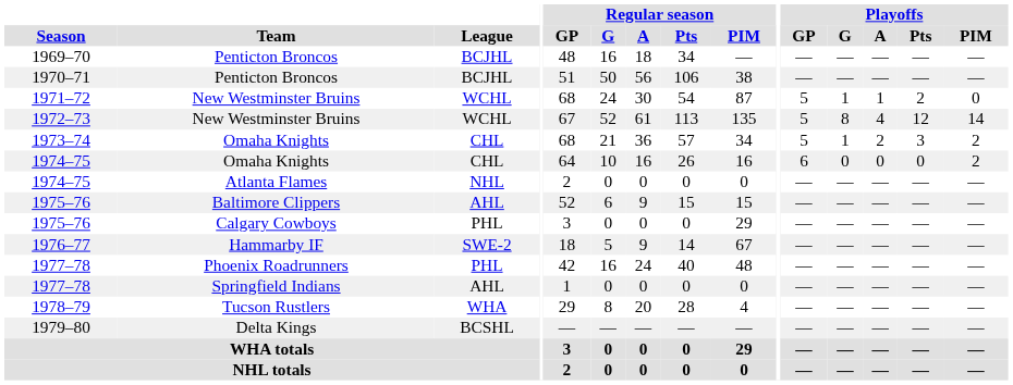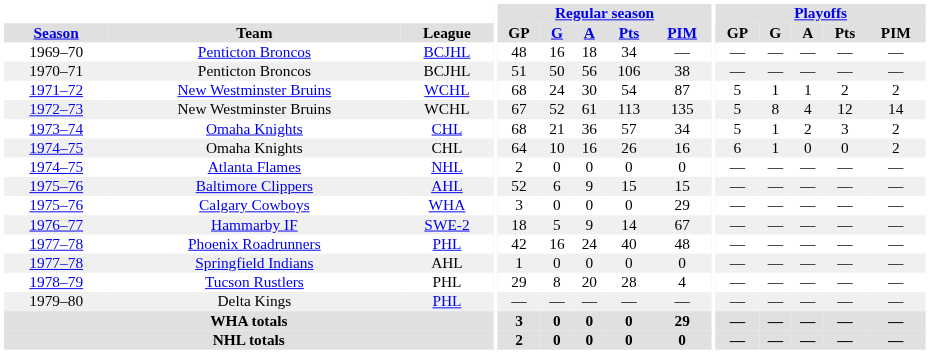1971–72 | Playoffs / PIM: 0 -> 2
1974–75 / Omaha Knights | Playoffs / G: 0 -> 1
1975–76 / Calgary Cowboys | League: PHL -> WHA
1978–79 | League: WHA -> PHL
1979–80 | League: BCSHL -> PHL
